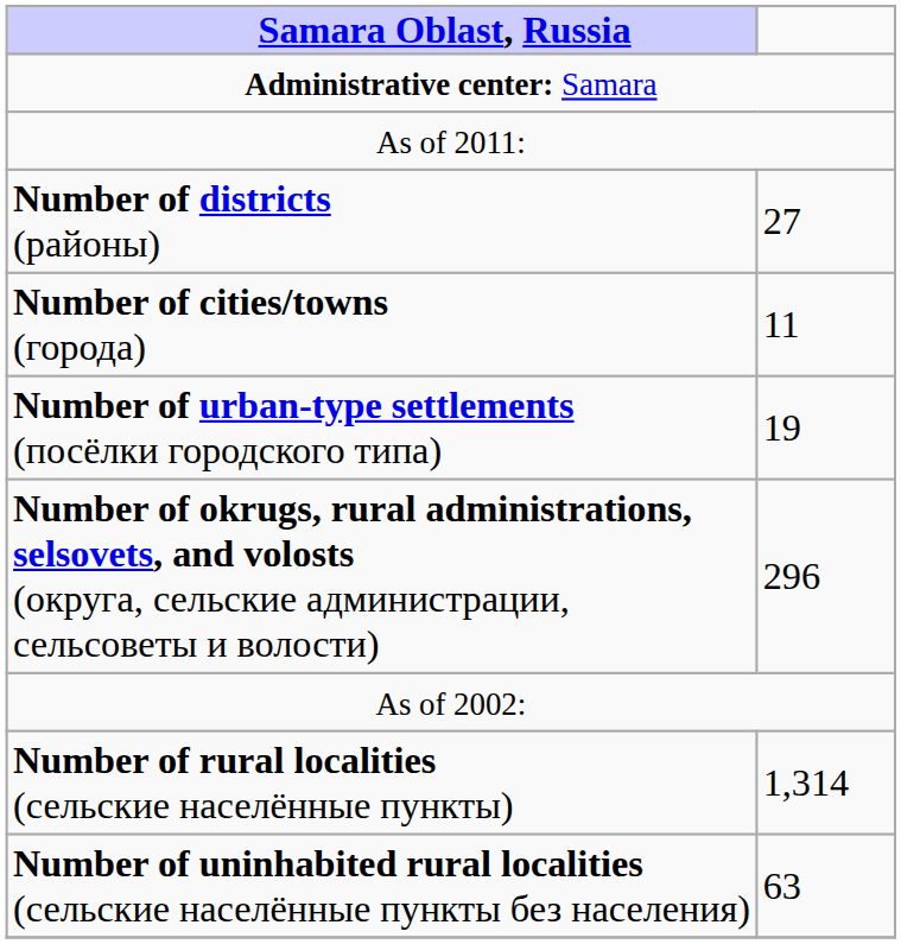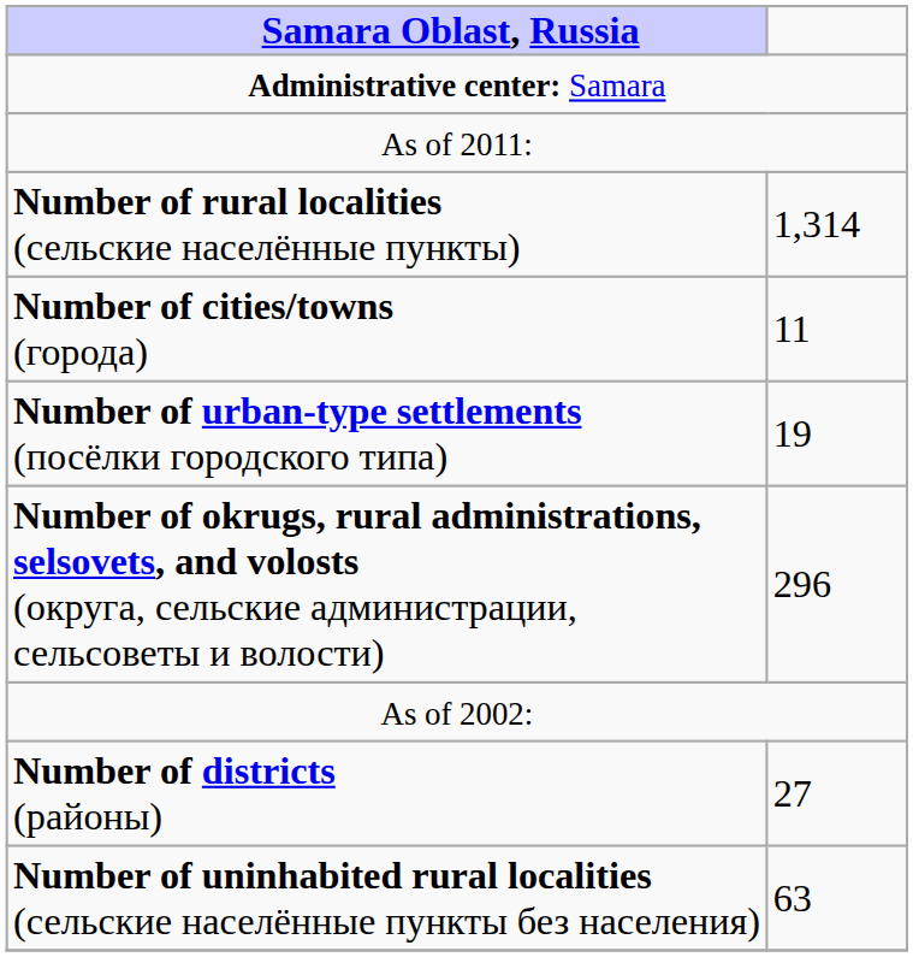rows swapped: Number of districts (районы) <-> Number of rural localities (сельские населённые пункты)
